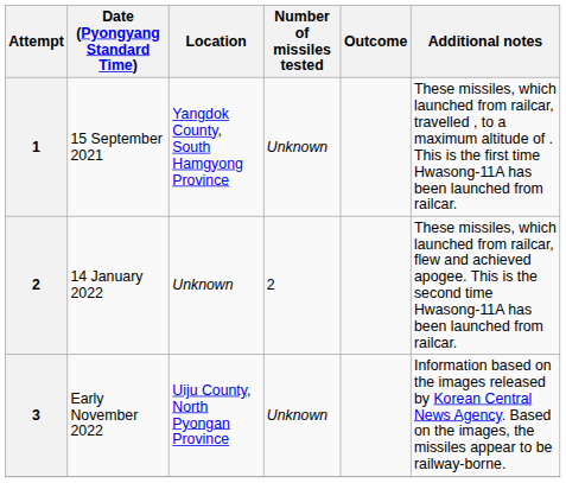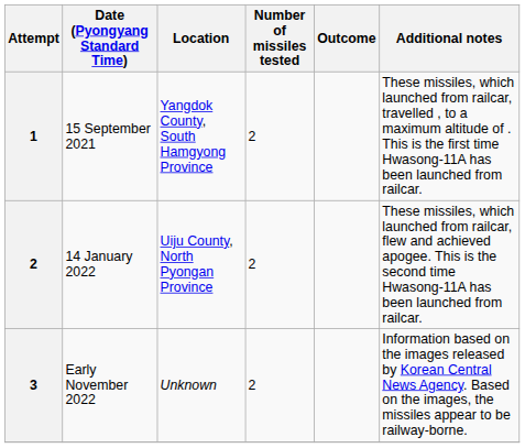15 September 2021 | Number of missiles tested: Unknown -> 2
14 January 2022 | Location: Unknown -> Uiju County, North Pyongan Province
Early November 2022 | Location: Uiju County, North Pyongan Province -> Unknown
Early November 2022 | Number of missiles tested: Unknown -> 2
